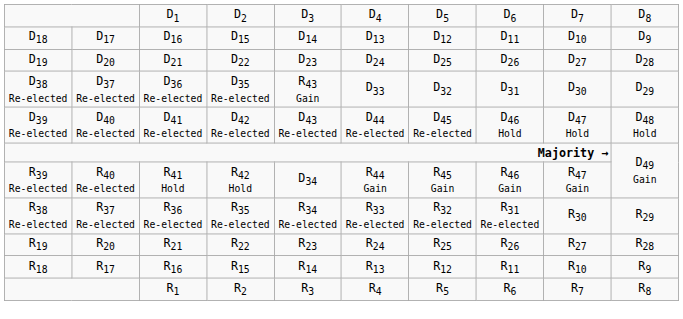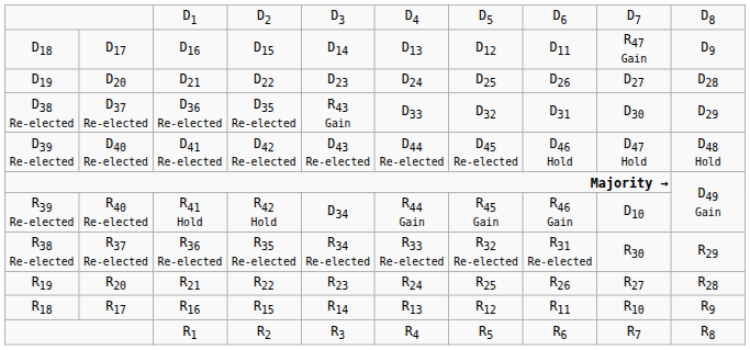D18 | column 9: D10 -> R47 Gain
R39 Re-elected | column 9: R47 Gain -> D10
